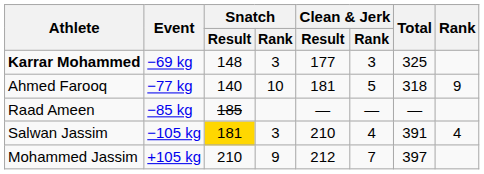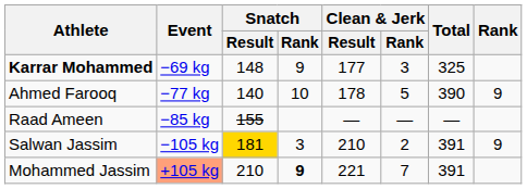Karrar Mohammed | Snatch / Rank: 3 -> 9
Ahmed Farooq | Clean & Jerk / Result: 181 -> 178
Ahmed Farooq | Total: 318 -> 390
Raad Ameen | Snatch / Result: 185 -> 155
Salwan Jassim | Clean & Jerk / Rank: 4 -> 2
Salwan Jassim | Rank: 4 -> 9
Mohammed Jassim | Event: no background -> lightsalmon background
Mohammed Jassim | Snatch / Rank: normal -> bold
Mohammed Jassim | Clean & Jerk / Result: 212 -> 221
Mohammed Jassim | Total: 397 -> 391
